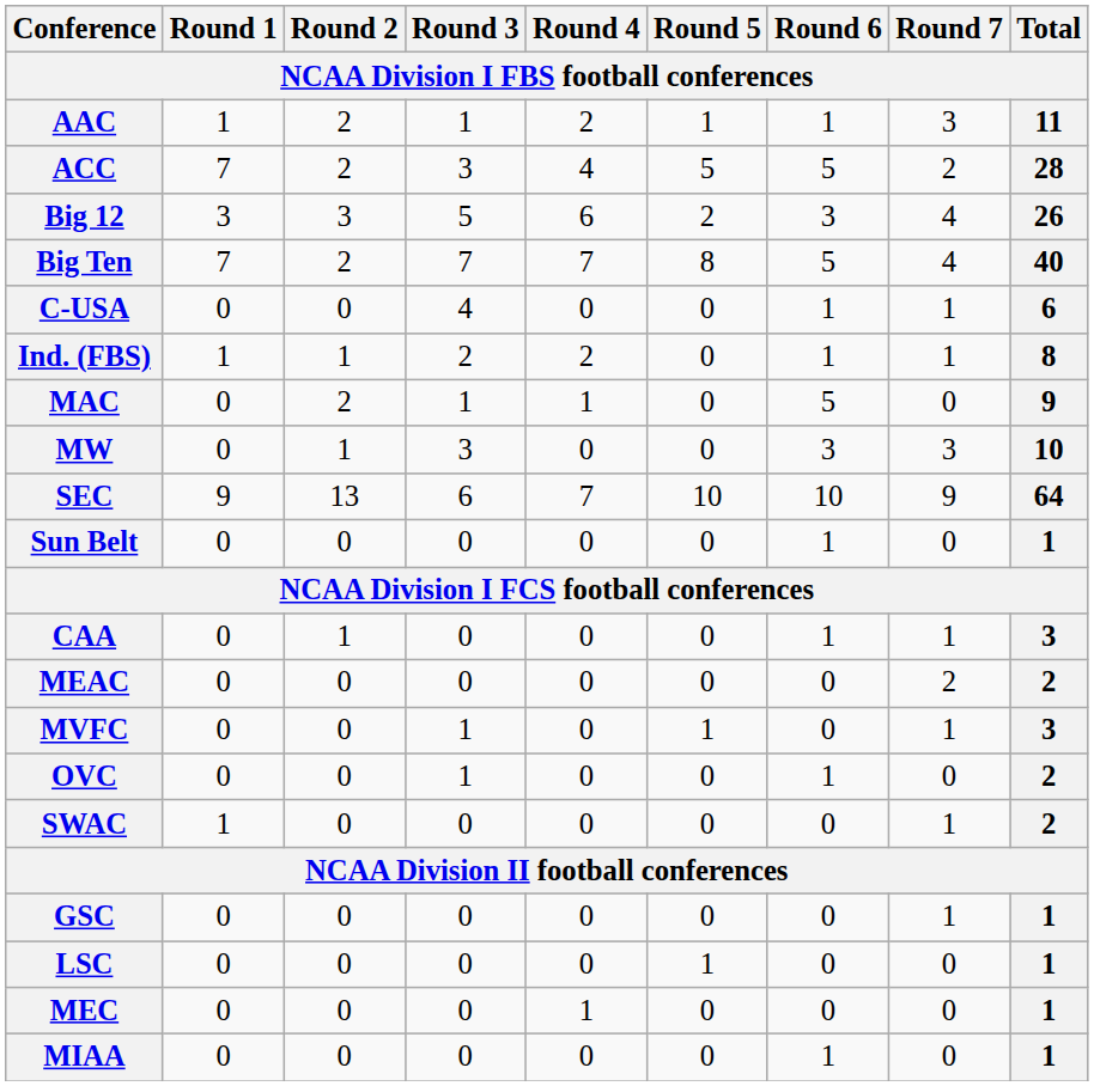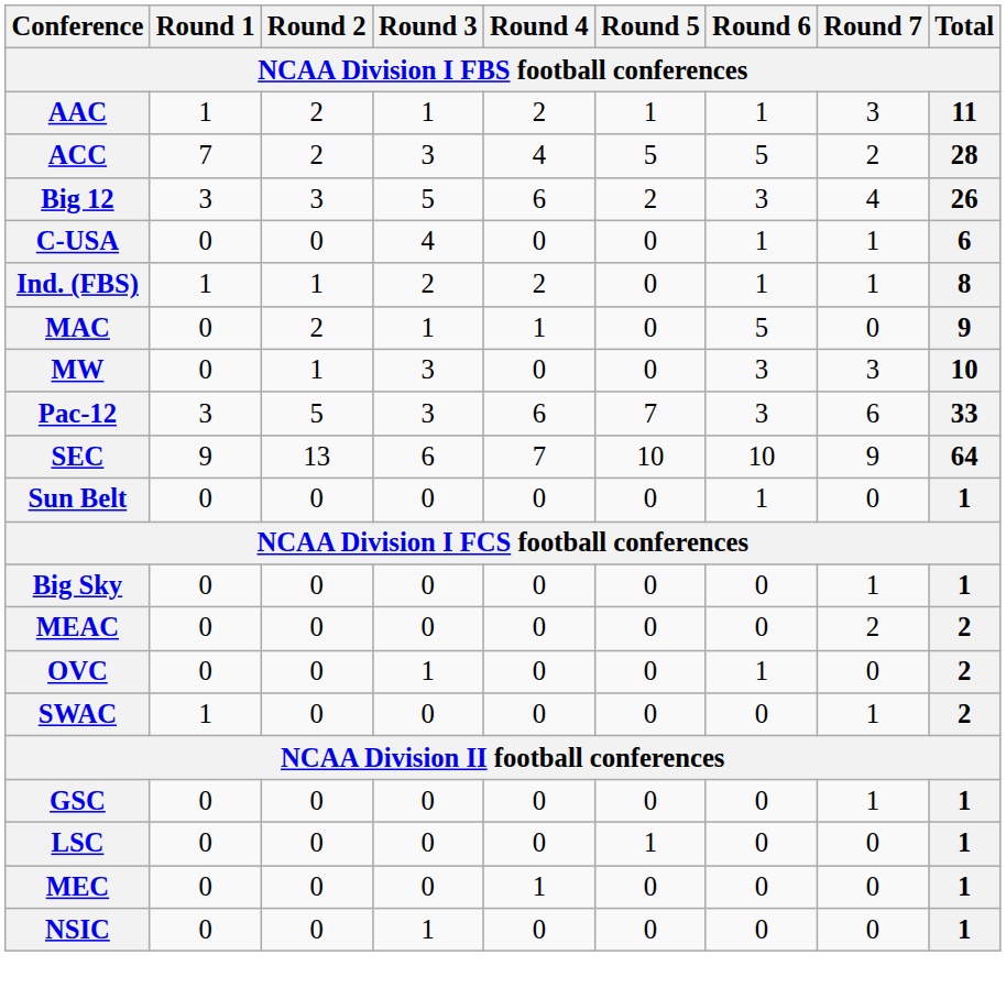- row: Big Ten | 7 | 2 | 7 | 7 | 8 | 5 | 4 | 40
+ row: Pac-12 | 3 | 5 | 3 | 6 | 7 | 3 | 6 | 33
+ row: Big Sky | 0 | 0 | 0 | 0 | 0 | 0 | 1 | 1
- row: CAA | 0 | 1 | 0 | 0 | 0 | 1 | 1 | 3
- row: MVFC | 0 | 0 | 1 | 0 | 1 | 0 | 1 | 3
- row: MIAA | 0 | 0 | 0 | 0 | 0 | 1 | 0 | 1
+ row: NSIC | 0 | 0 | 1 | 0 | 0 | 0 | 0 | 1
